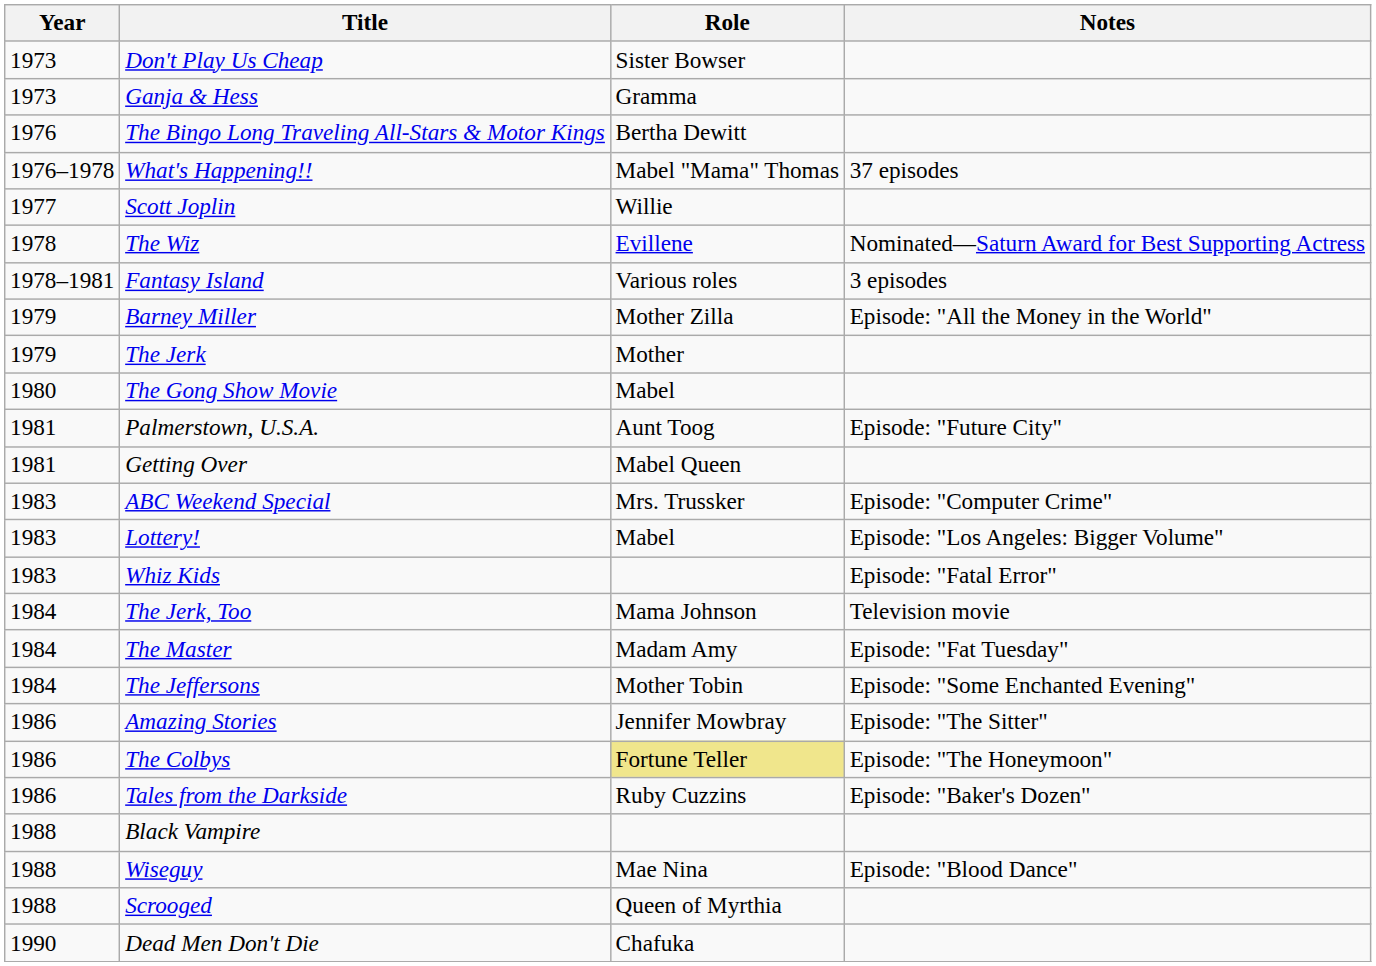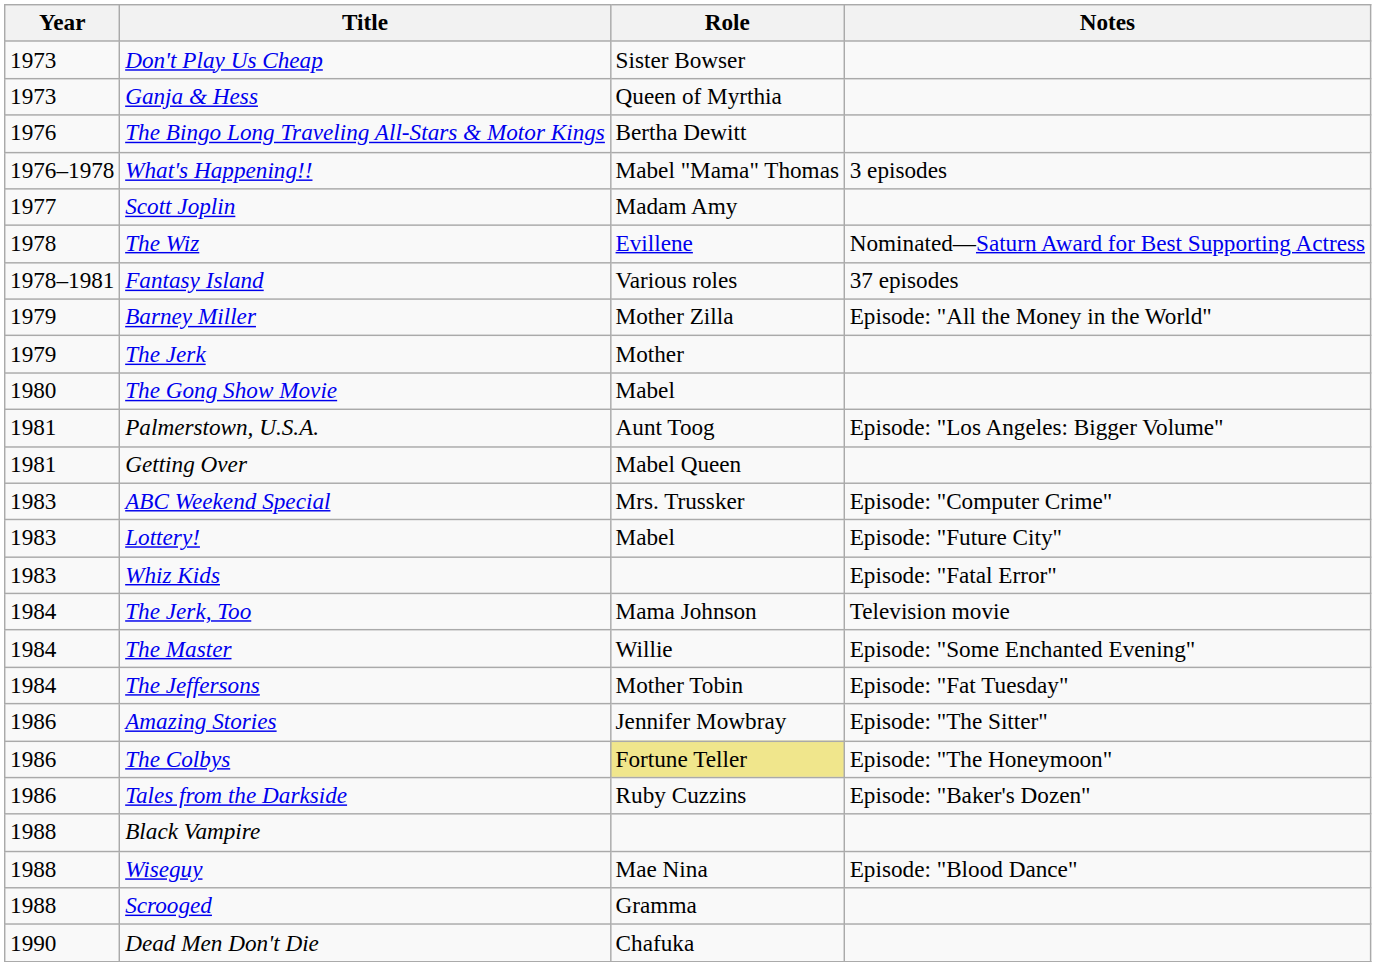Ganja & Hess | Role: Gramma -> Queen of Myrthia
What's Happening!! | Notes: 37 episodes -> 3 episodes
Scott Joplin | Role: Willie -> Madam Amy
Fantasy Island | Notes: 3 episodes -> 37 episodes
Palmerstown, U.S.A. | Notes: Episode: "Future City" -> Episode: "Los Angeles: Bigger Volume"
Lottery! | Notes: Episode: "Los Angeles: Bigger Volume" -> Episode: "Future City"
The Master | Role: Madam Amy -> Willie
The Master | Notes: Episode: "Fat Tuesday" -> Episode: "Some Enchanted Evening"
The Jeffersons | Notes: Episode: "Some Enchanted Evening" -> Episode: "Fat Tuesday"
Scrooged | Role: Queen of Myrthia -> Gramma
